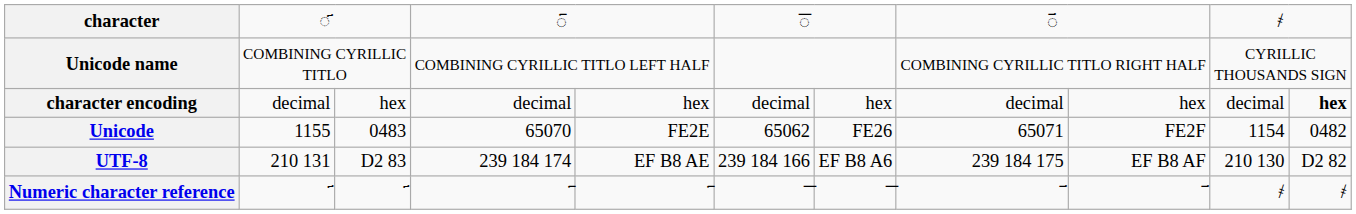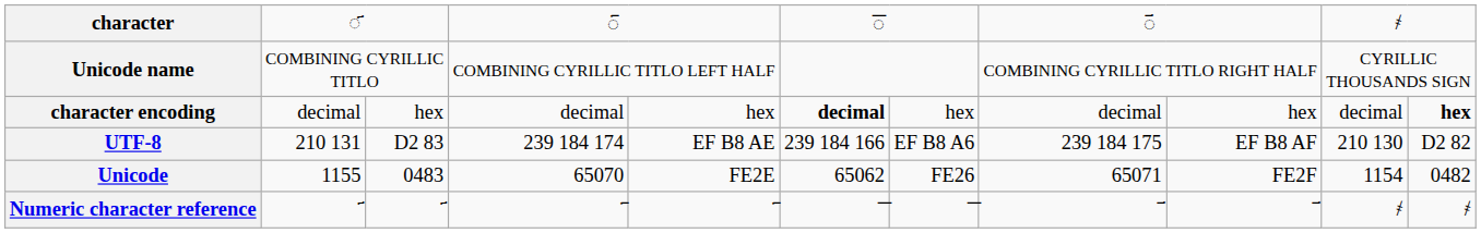character encoding | column 6: normal -> bold
rows swapped: Unicode <-> UTF-8
